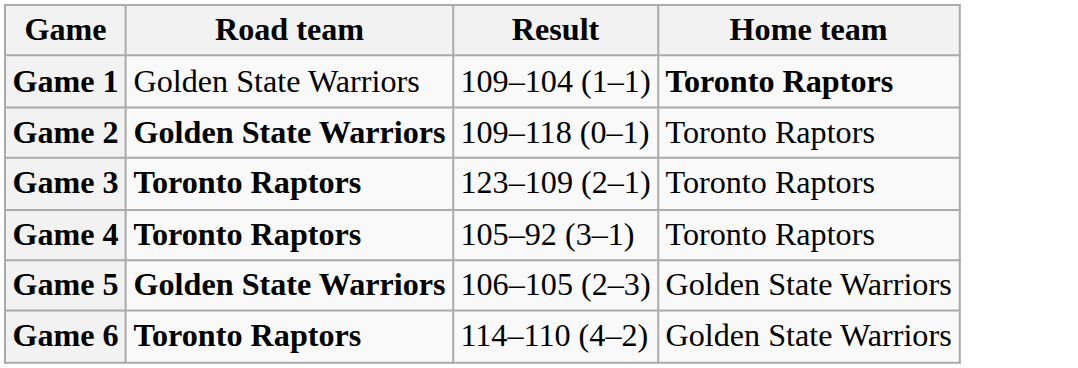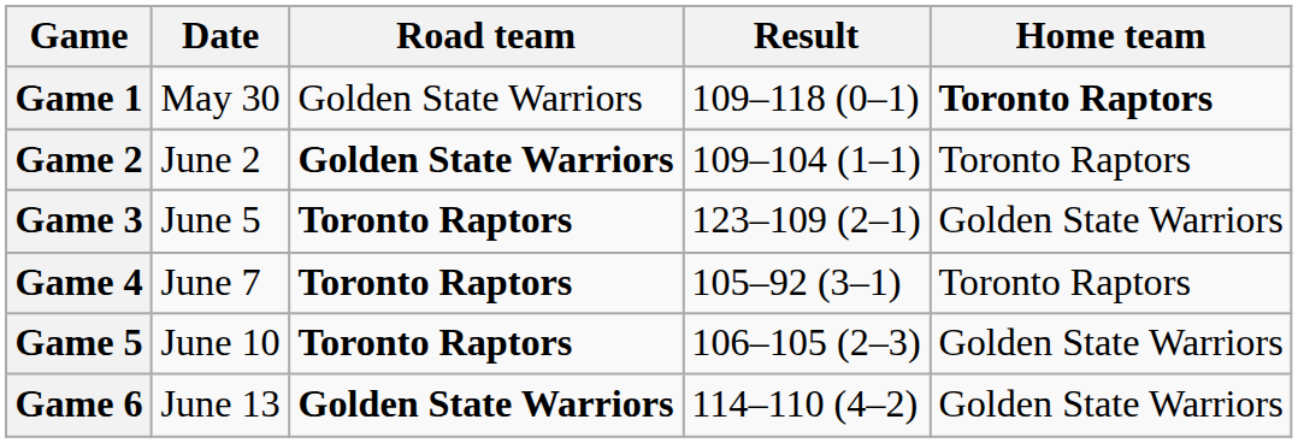+ column: Date | May 30 | June 2 | June 5 | June 7 | June 10 | June 13
Game 1 | Result: 109–104 (1–1) -> 109–118 (0–1)
Game 2 | Result: 109–118 (0–1) -> 109–104 (1–1)
Game 3 | Home team: Toronto Raptors -> Golden State Warriors
Game 5 | Road team: Golden State Warriors -> Toronto Raptors
Game 6 | Road team: Toronto Raptors -> Golden State Warriors
